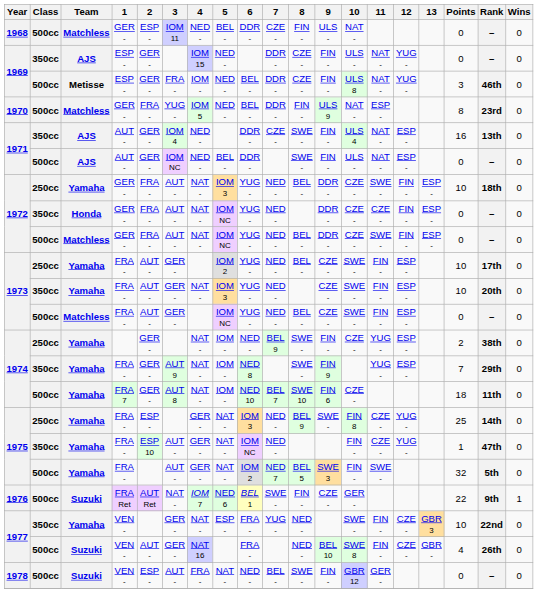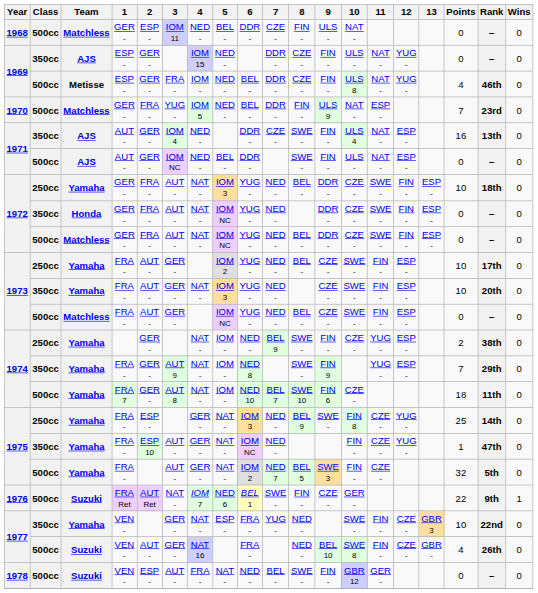1969 / 500cc | Points: 3 -> 4
1970 | Points: 8 -> 7
1972 / 350cc | 11: CZE - -> SWE -
1975 / 500cc | 11: SWE - -> CZE -
